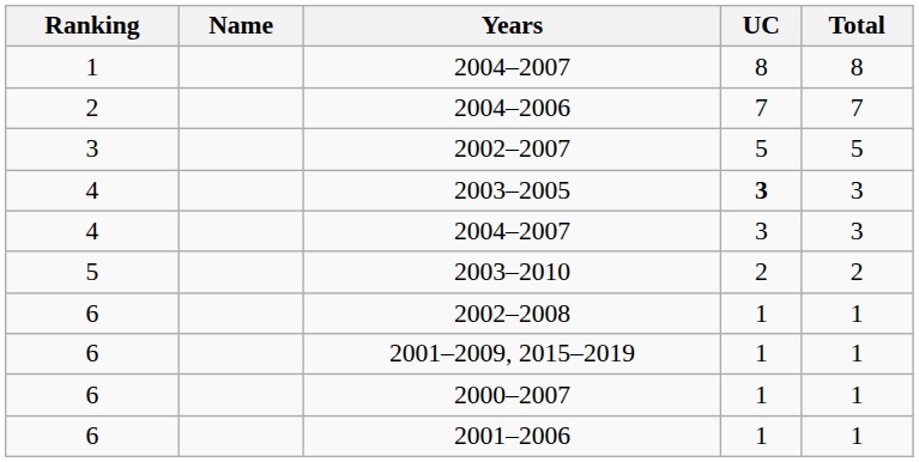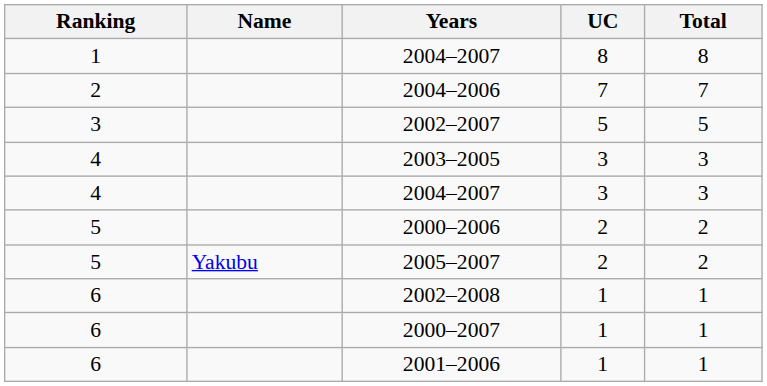2003–2005 | UC: bold -> normal
- row: 5 | 2003–2010 | 2 | 2
+ row: 5 | 2000–2006 | 2 | 2
+ row: 5 | Yakubu | 2005–2007 | 2 | 2
- row: 6 | 2001–2009, 2015–2019 | 1 | 1
